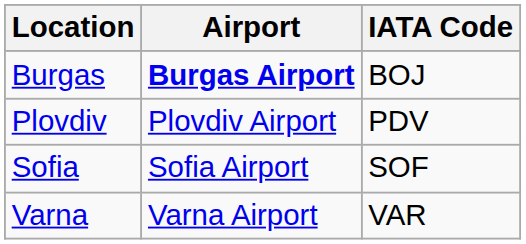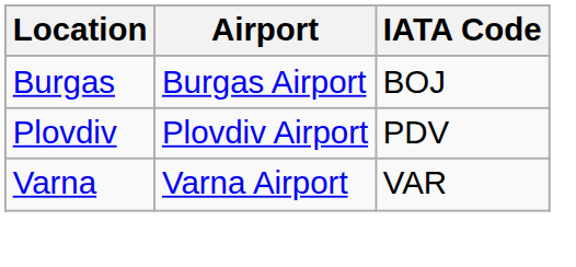Burgas | Airport: bold -> normal
- row: Sofia | Sofia Airport | SOF
